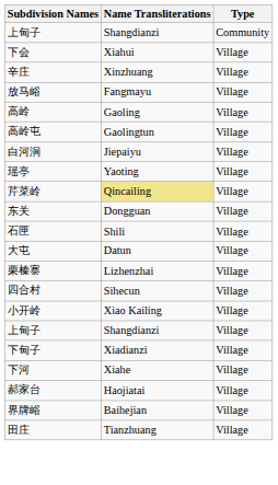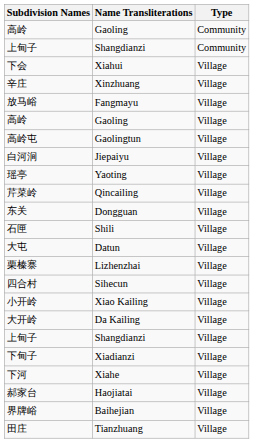+ row: 高岭 | Gaoling | Community
芹菜岭 | Name Transliterations: khaki background -> no background
+ row: 大开岭 | Da Kailing | Village
